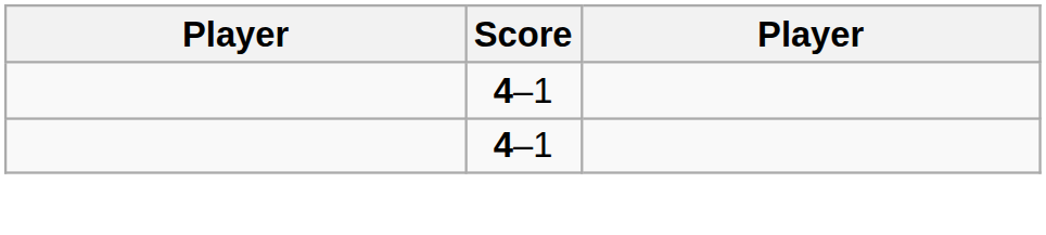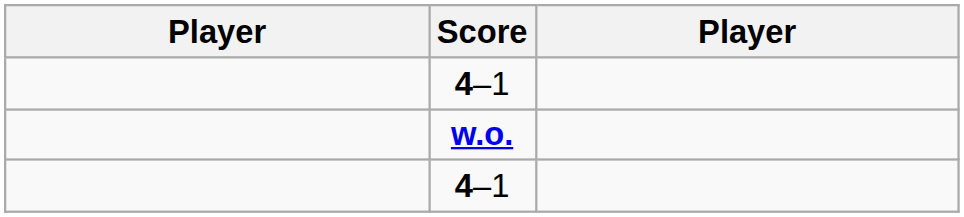+ row: w.o.
